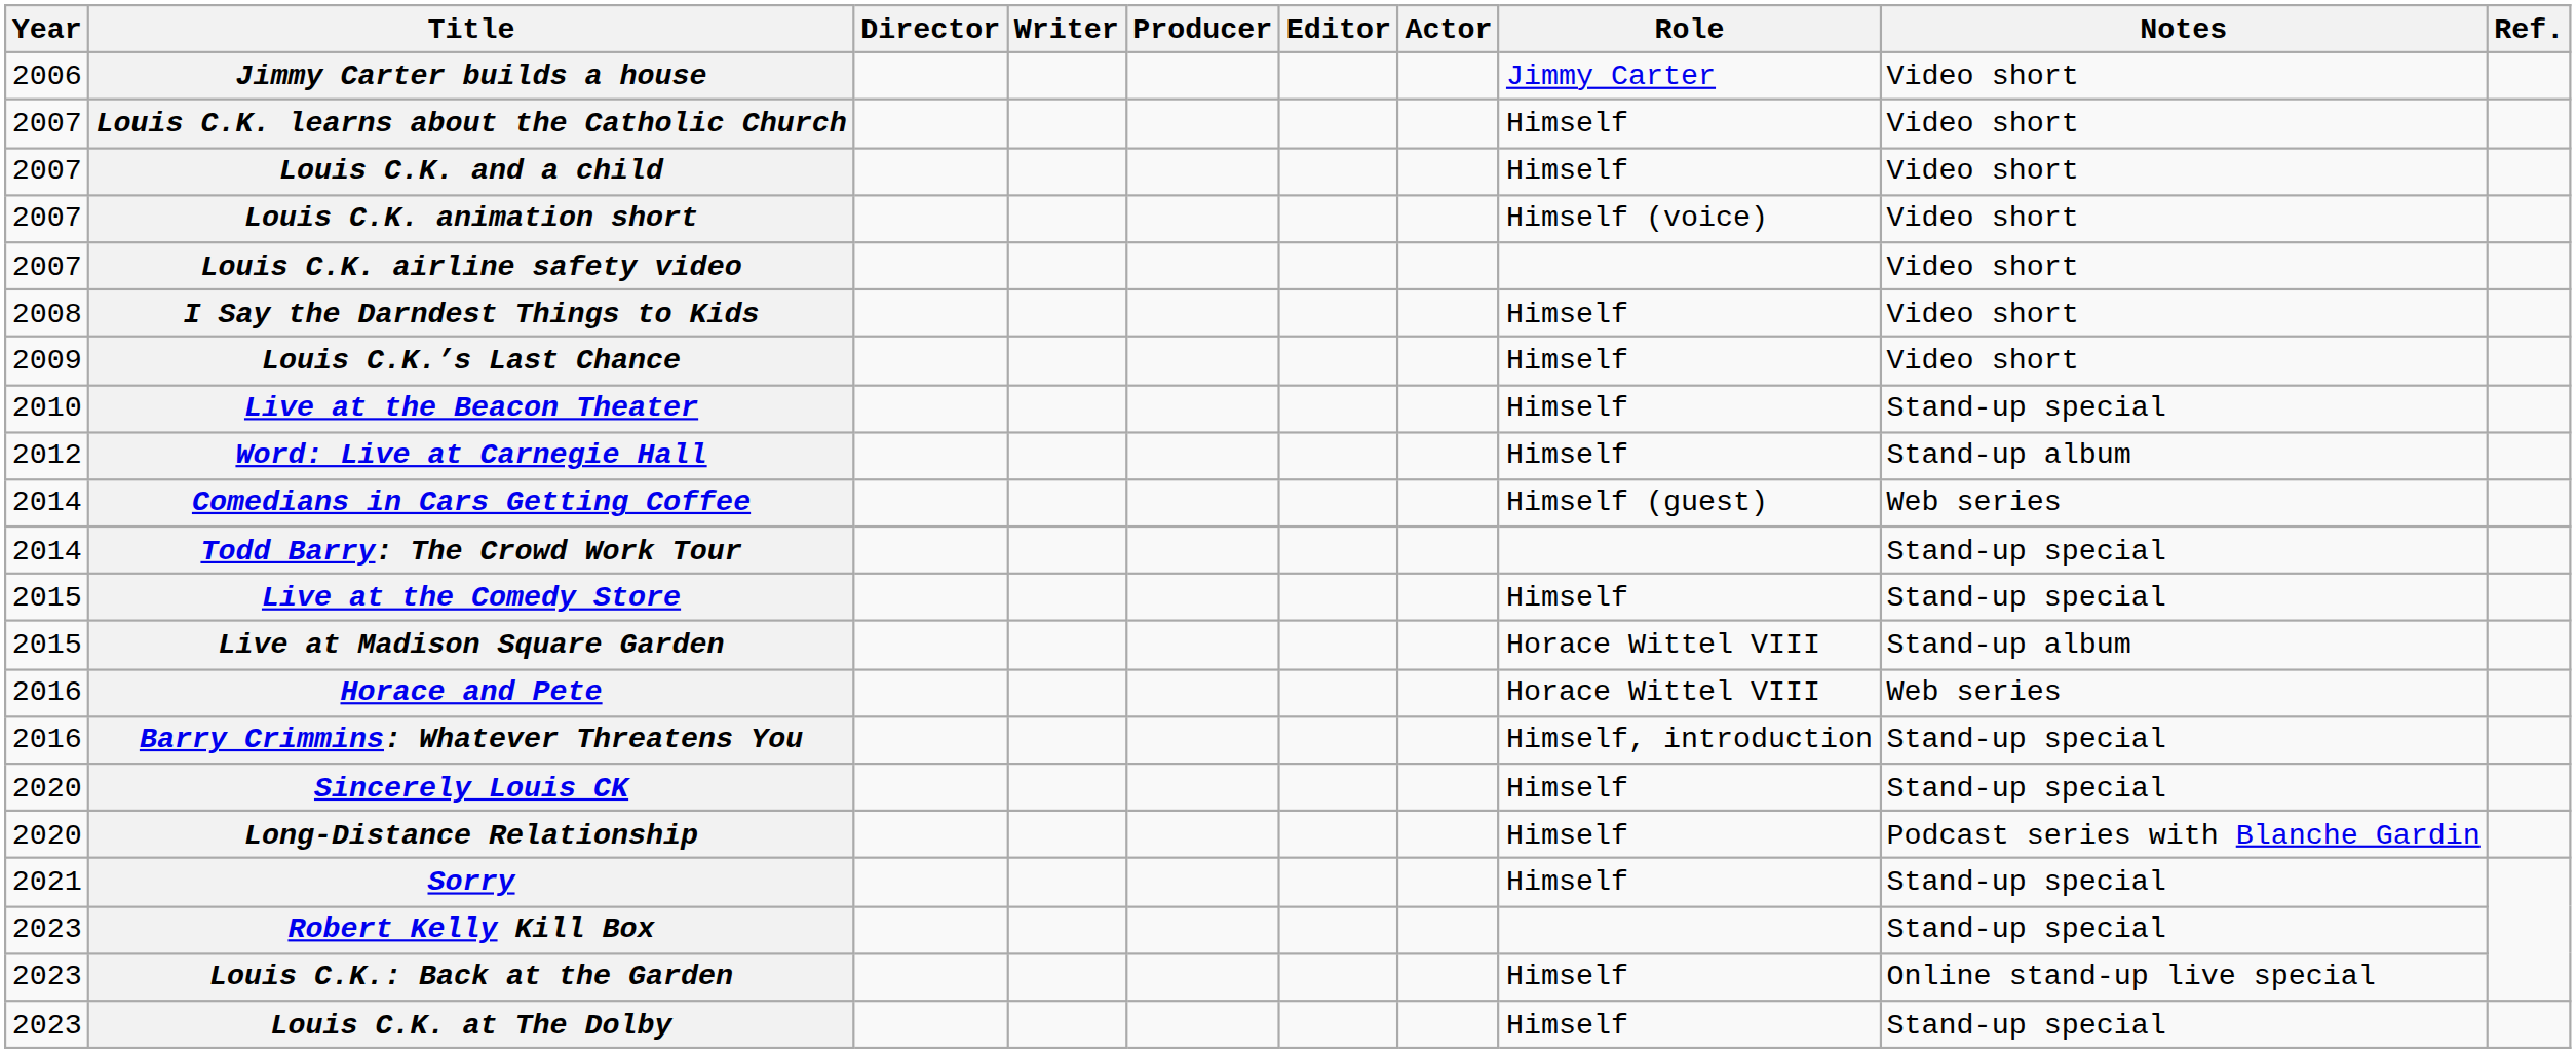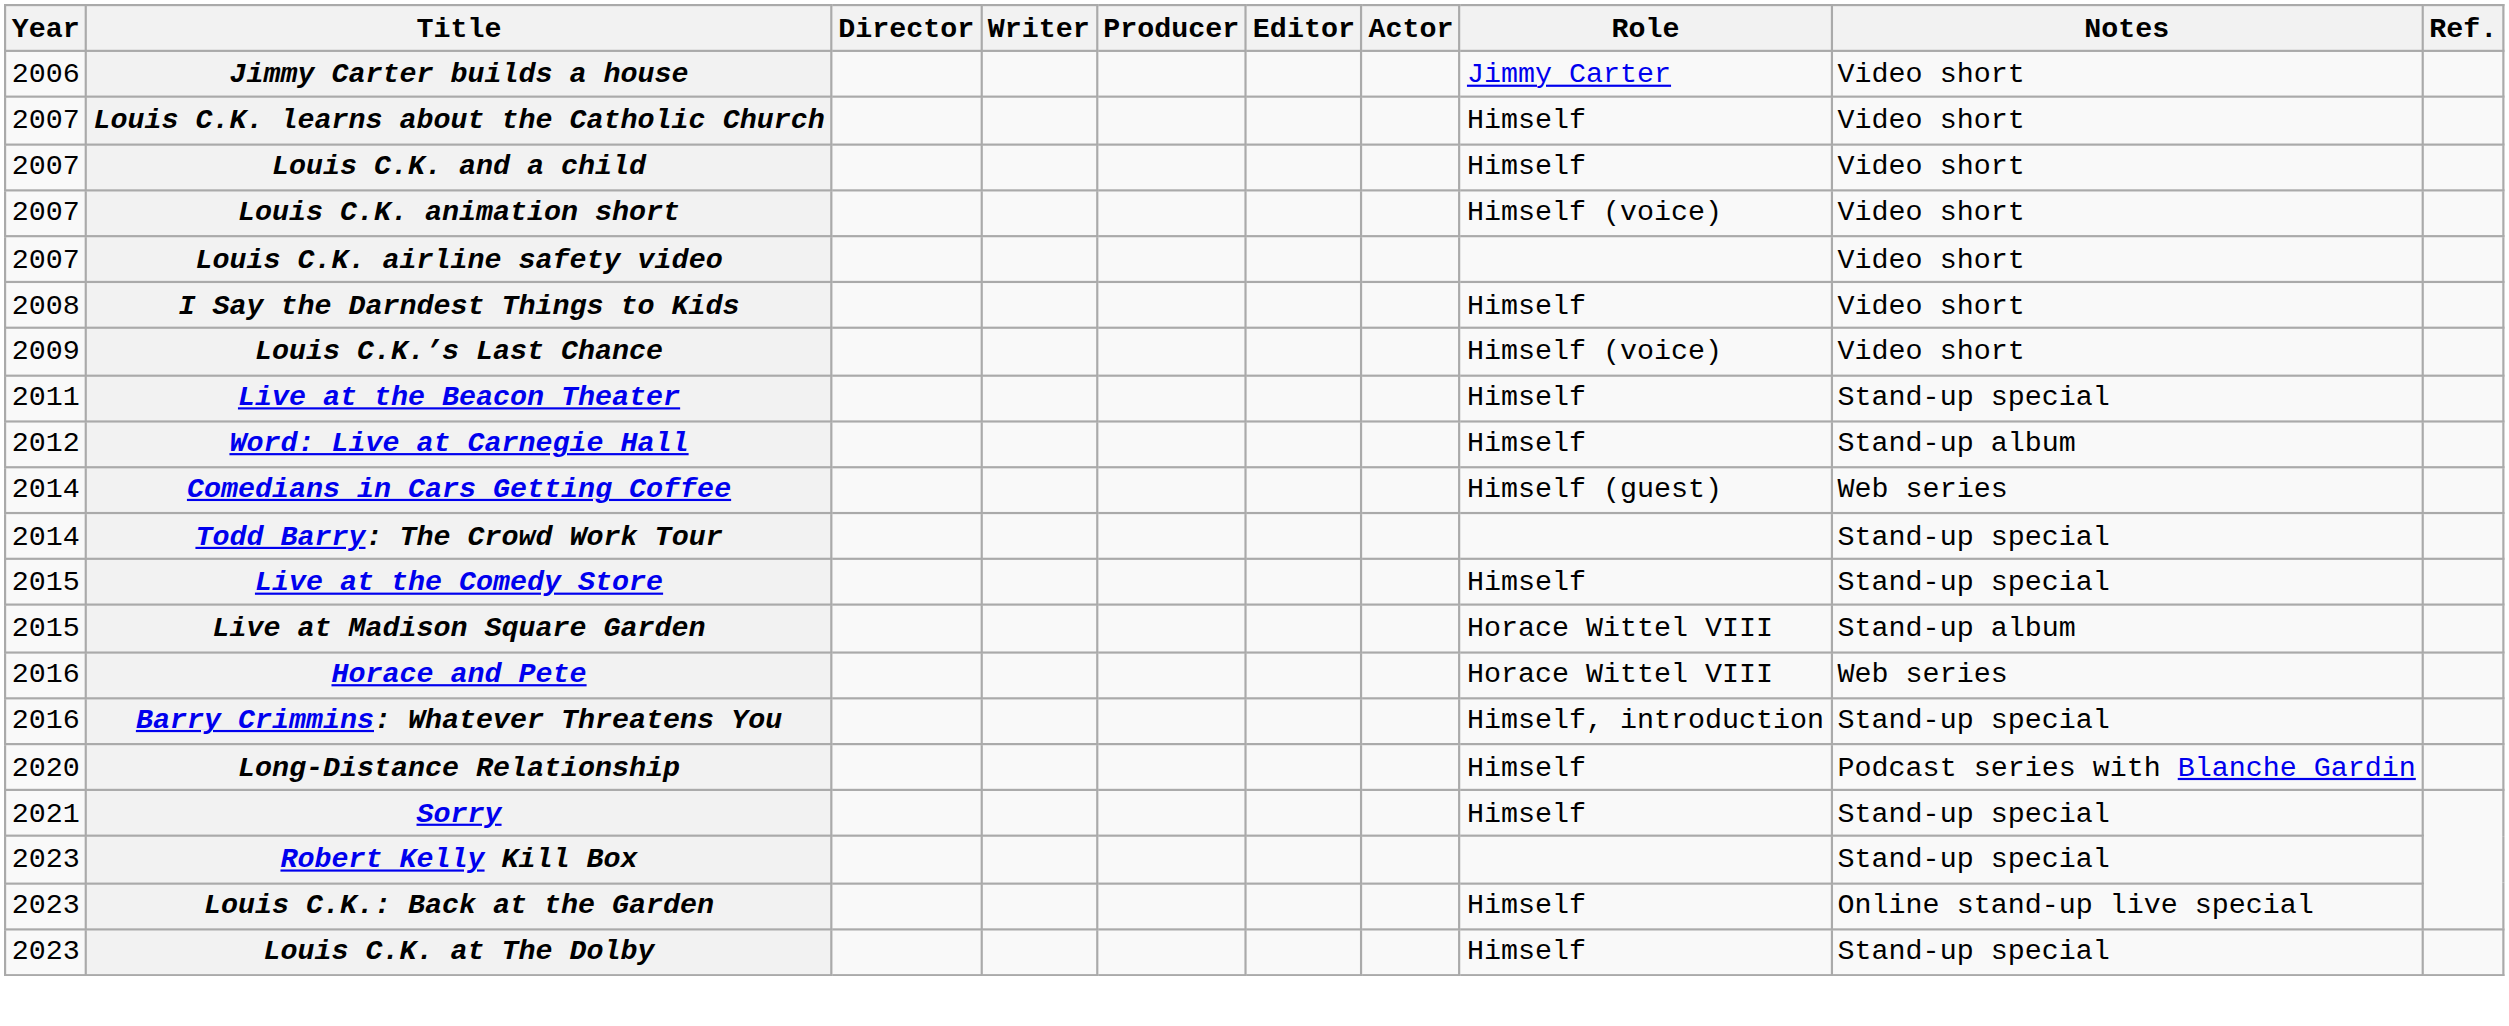Louis C.K.’s Last Chance | Role: Himself -> Himself (voice)
Live at the Beacon Theater | Year: 2010 -> 2011
- row: 2020 | Sincerely Louis CK | Himself | Stand-up special
